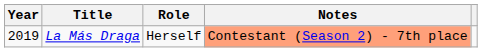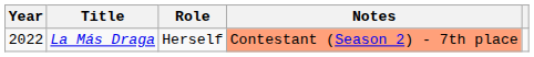La Más Draga | Year: 2019 -> 2022
